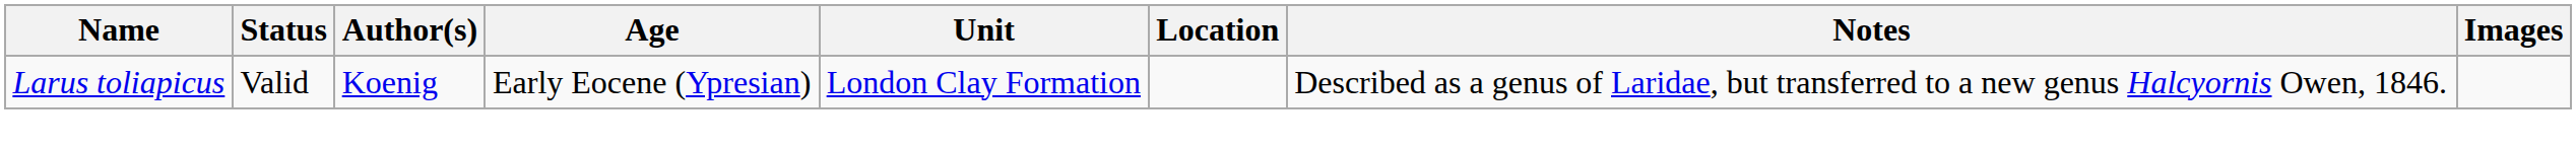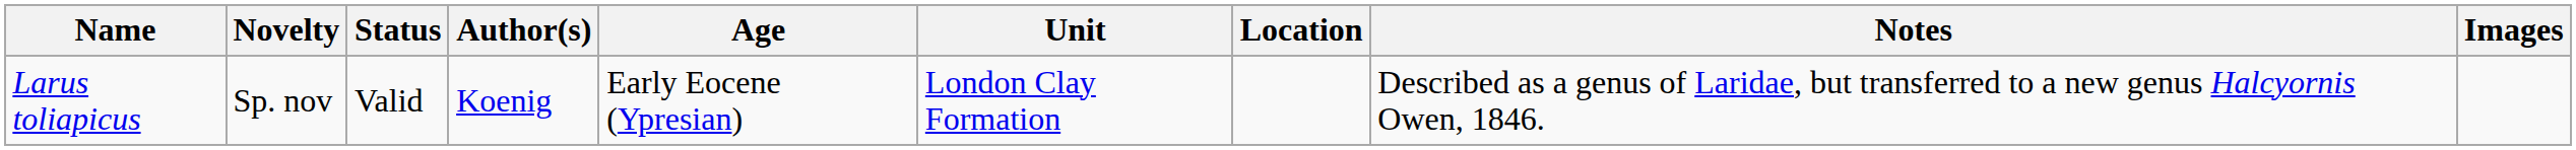+ column: Novelty | Sp. nov
